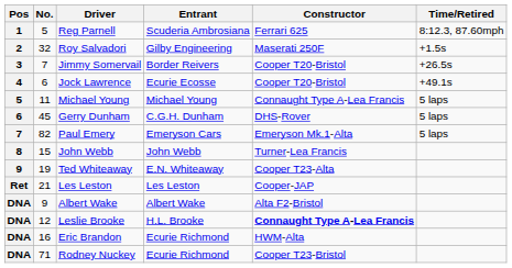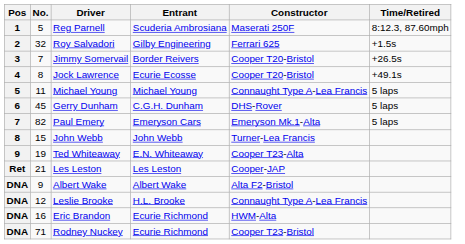Reg Parnell | Constructor: Ferrari 625 -> Maserati 250F
Roy Salvadori | Constructor: Maserati 250F -> Ferrari 625
Jock Lawrence | No.: 6 -> 8
Leslie Brooke | Constructor: bold -> normal
